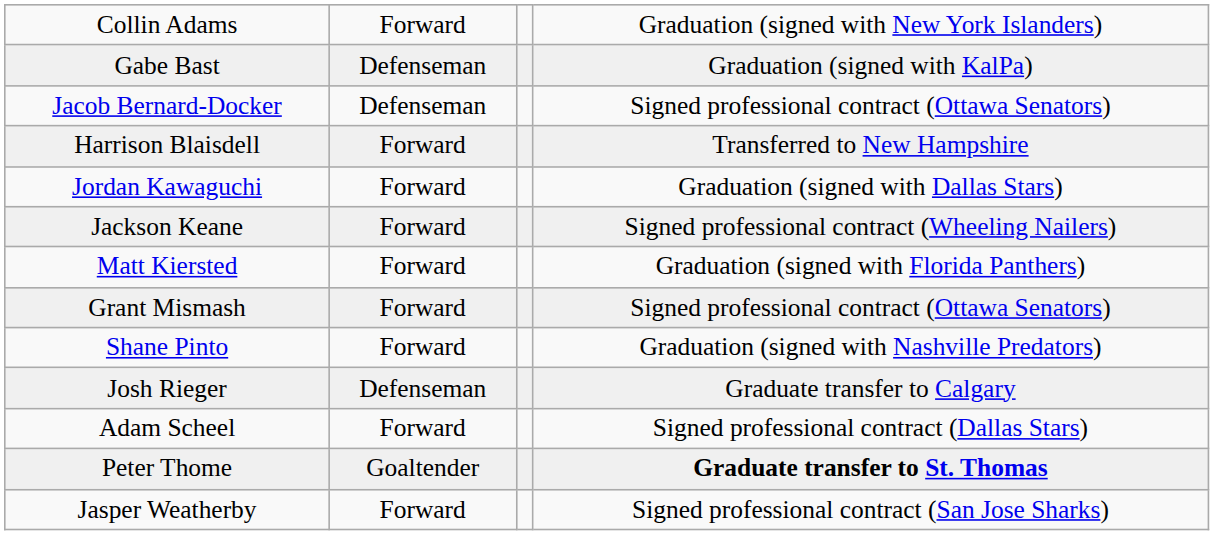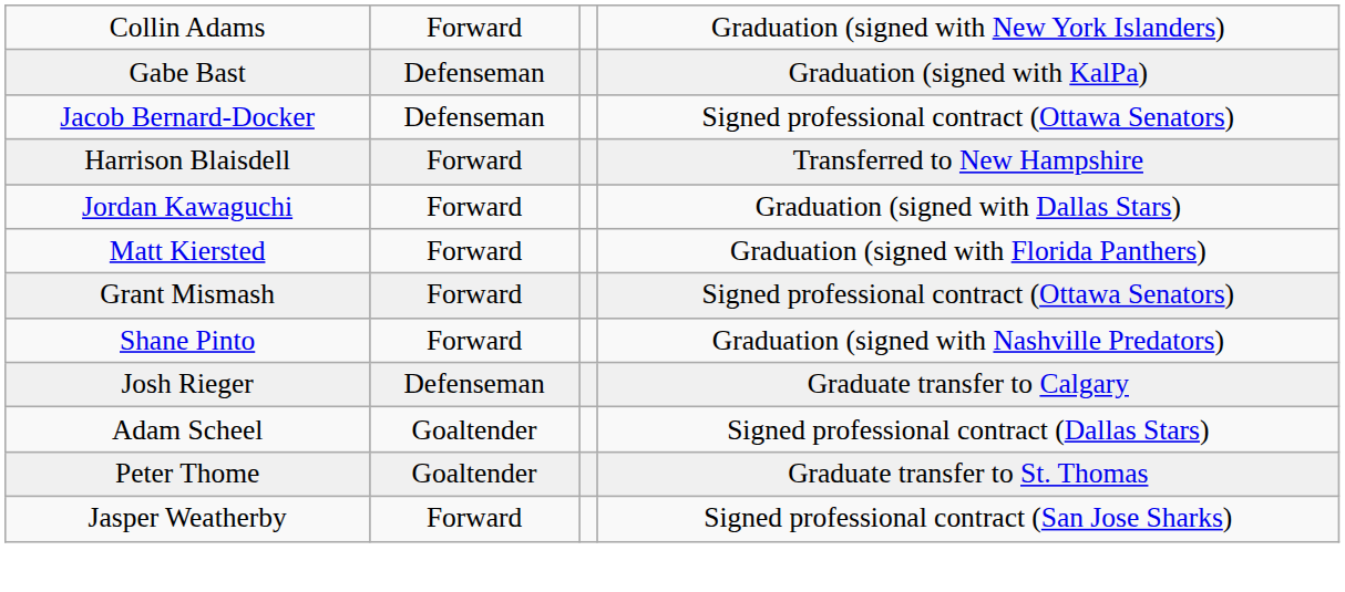- row: Jackson Keane | Forward | Signed professional contract (Wheeling Nailers)
Adam Scheel | column 2: Forward -> Goaltender
Peter Thome | column 4: bold -> normal
